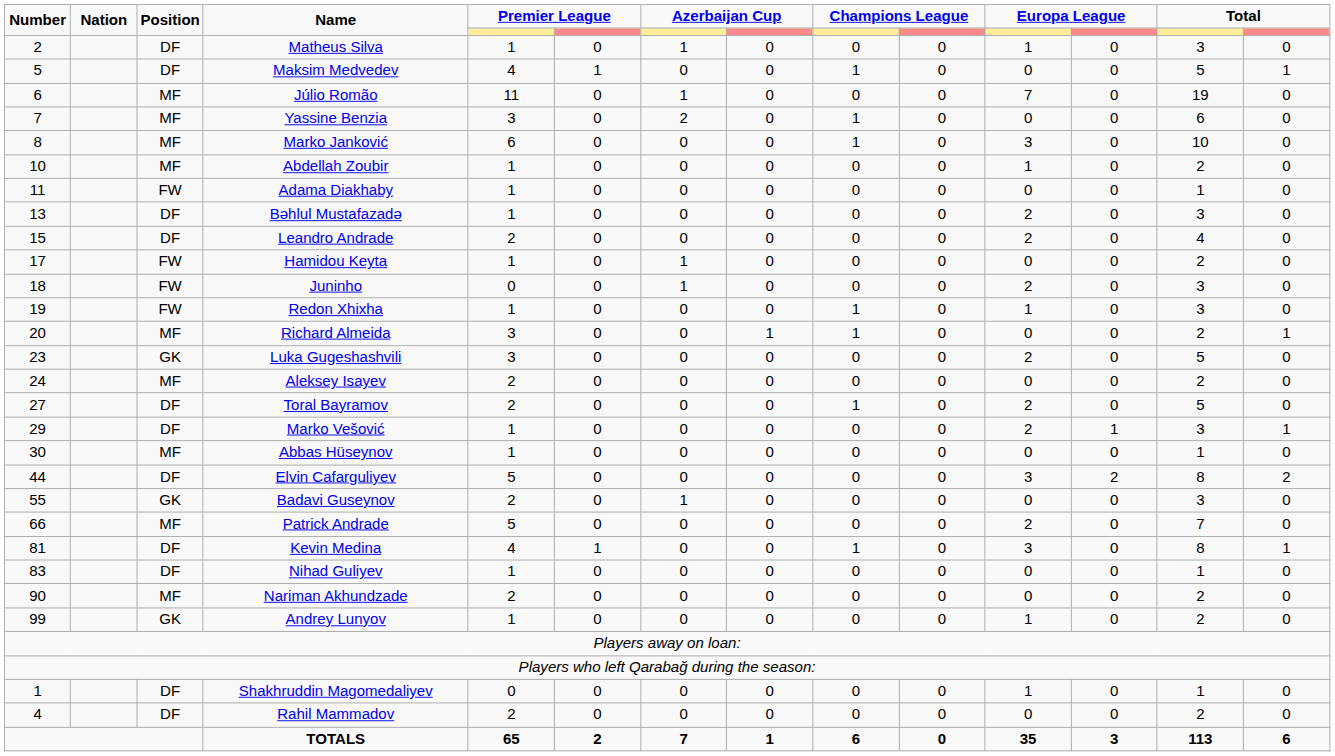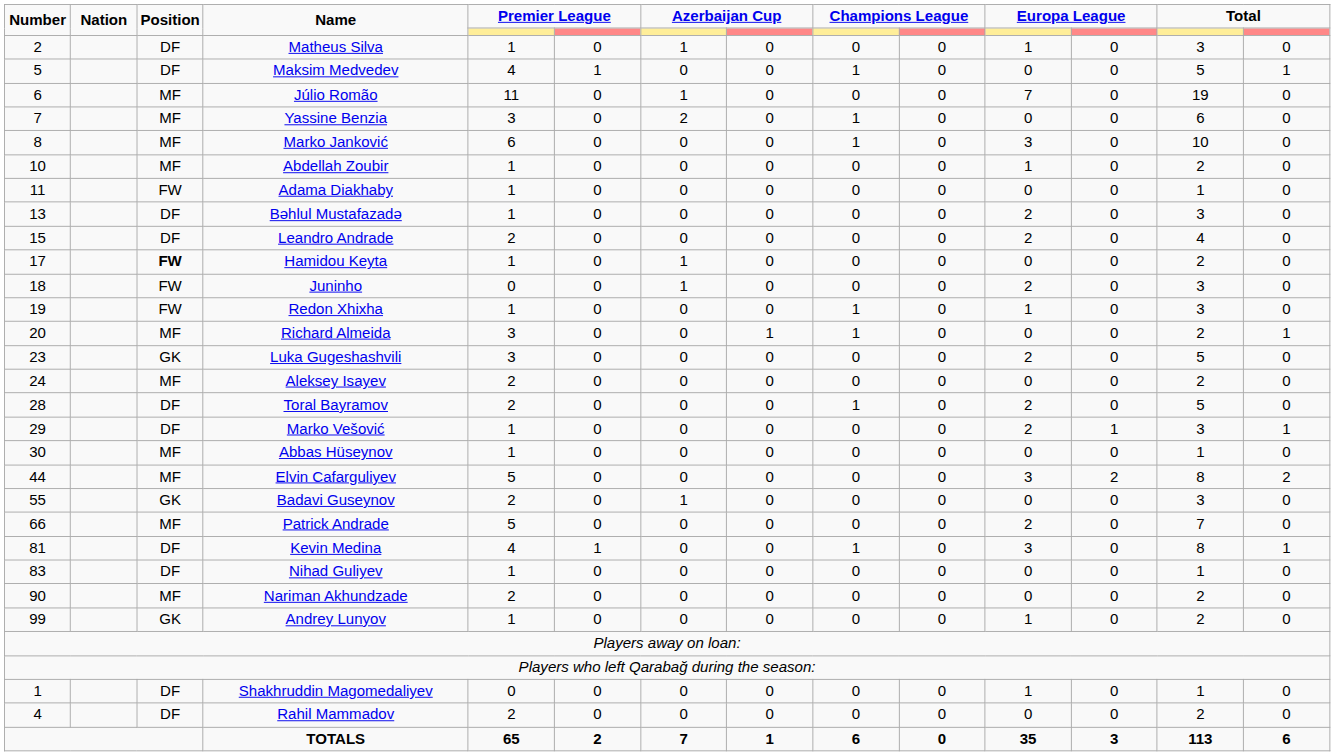Hamidou Keyta | Position: normal -> bold
Toral Bayramov | Number: 27 -> 28
Elvin Cafarguliyev | Position: DF -> MF
